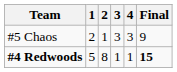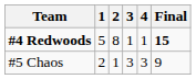rows swapped: #4 Redwoods <-> #5 Chaos
